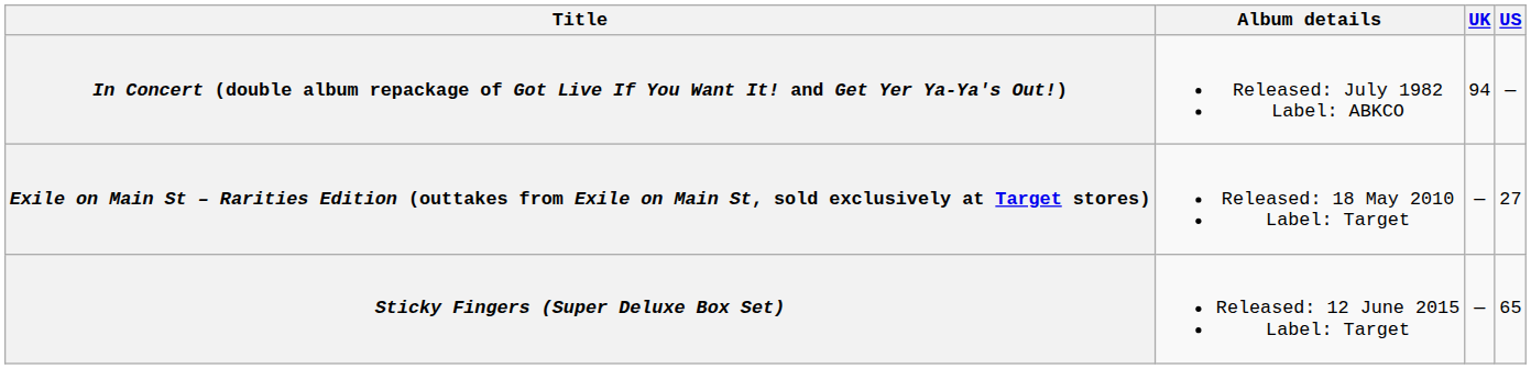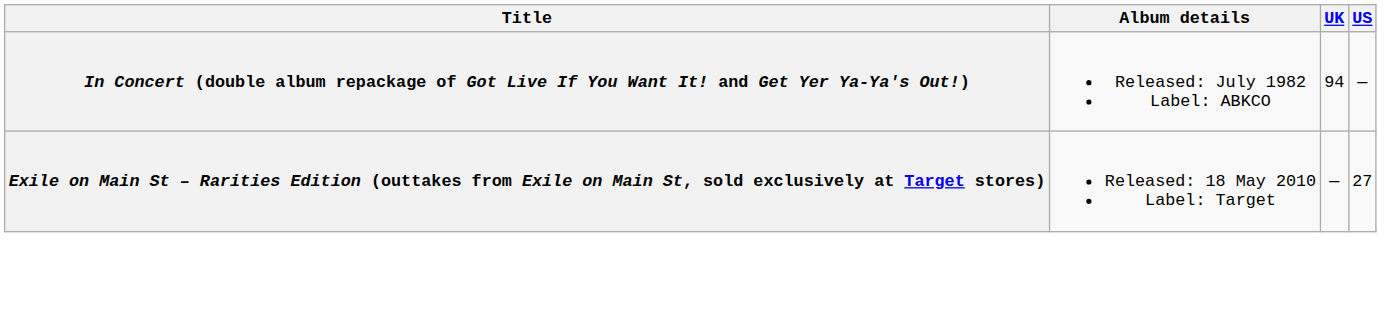- row: Sticky Fingers (Super Deluxe Box Set) | Released: 12 June 2015 Label: Target | — | 65
